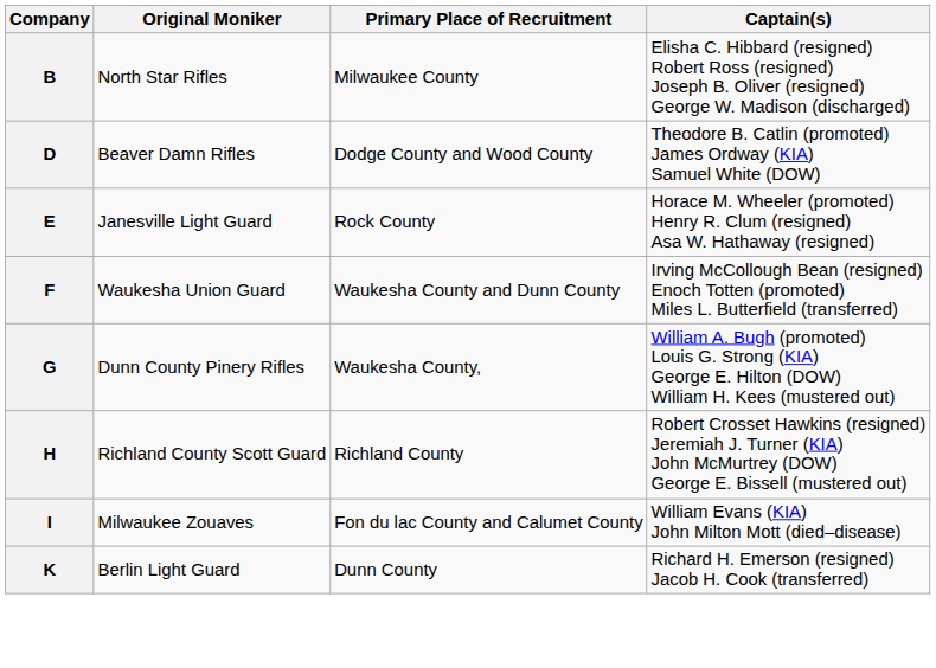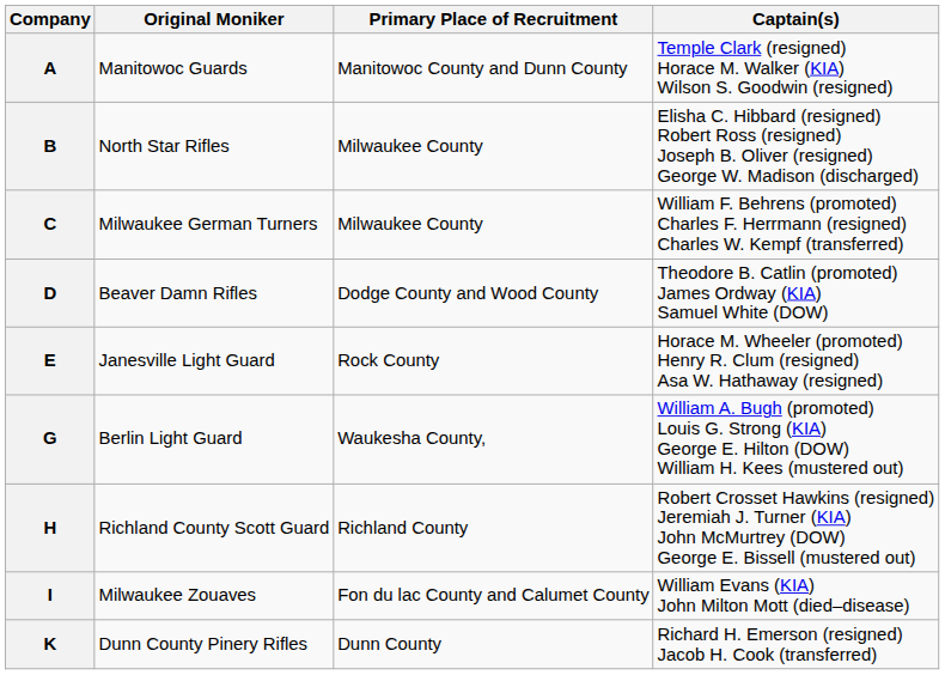+ row: A | Manitowoc Guards | Manitowoc County and Dunn County | Temple Clark (resigned) Horace M. Walker (KIA) Wilson S. Goodwin (resigned)
+ row: C | Milwaukee German Turners | Milwaukee County | William F. Behrens (promoted) Charles F. Herrmann (resigned) Charles W. Kempf (transferred)
- row: F | Waukesha Union Guard | Waukesha County and Dunn County | Irving McCollough Bean (resigned) Enoch Totten (promoted) Miles L. Butterfield (transferred)
G | Original Moniker: Dunn County Pinery Rifles -> Berlin Light Guard
K | Original Moniker: Berlin Light Guard -> Dunn County Pinery Rifles
